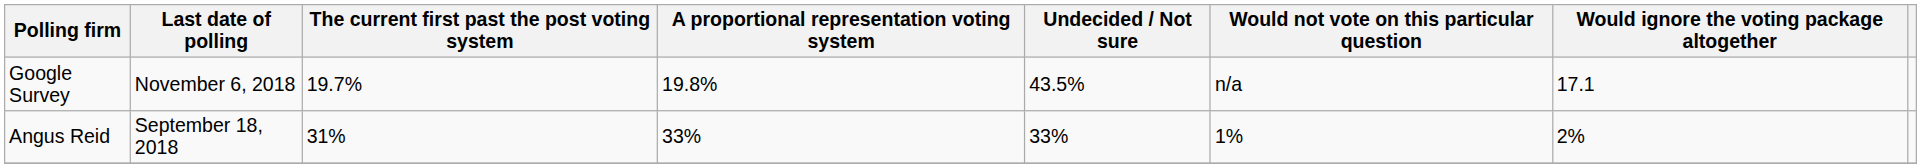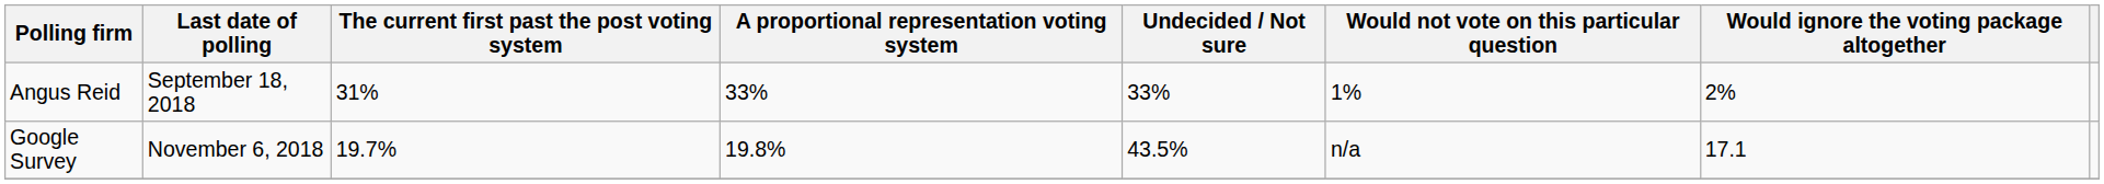rows swapped: Angus Reid <-> Google Survey
